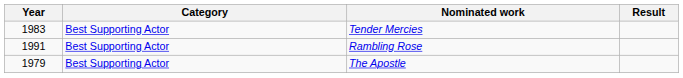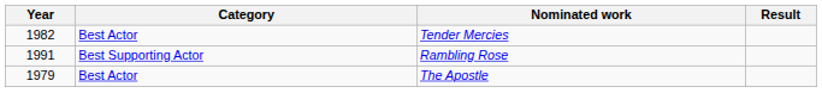Tender Mercies | Year: 1983 -> 1982
Tender Mercies | Category: Best Supporting Actor -> Best Actor
The Apostle | Category: Best Supporting Actor -> Best Actor
